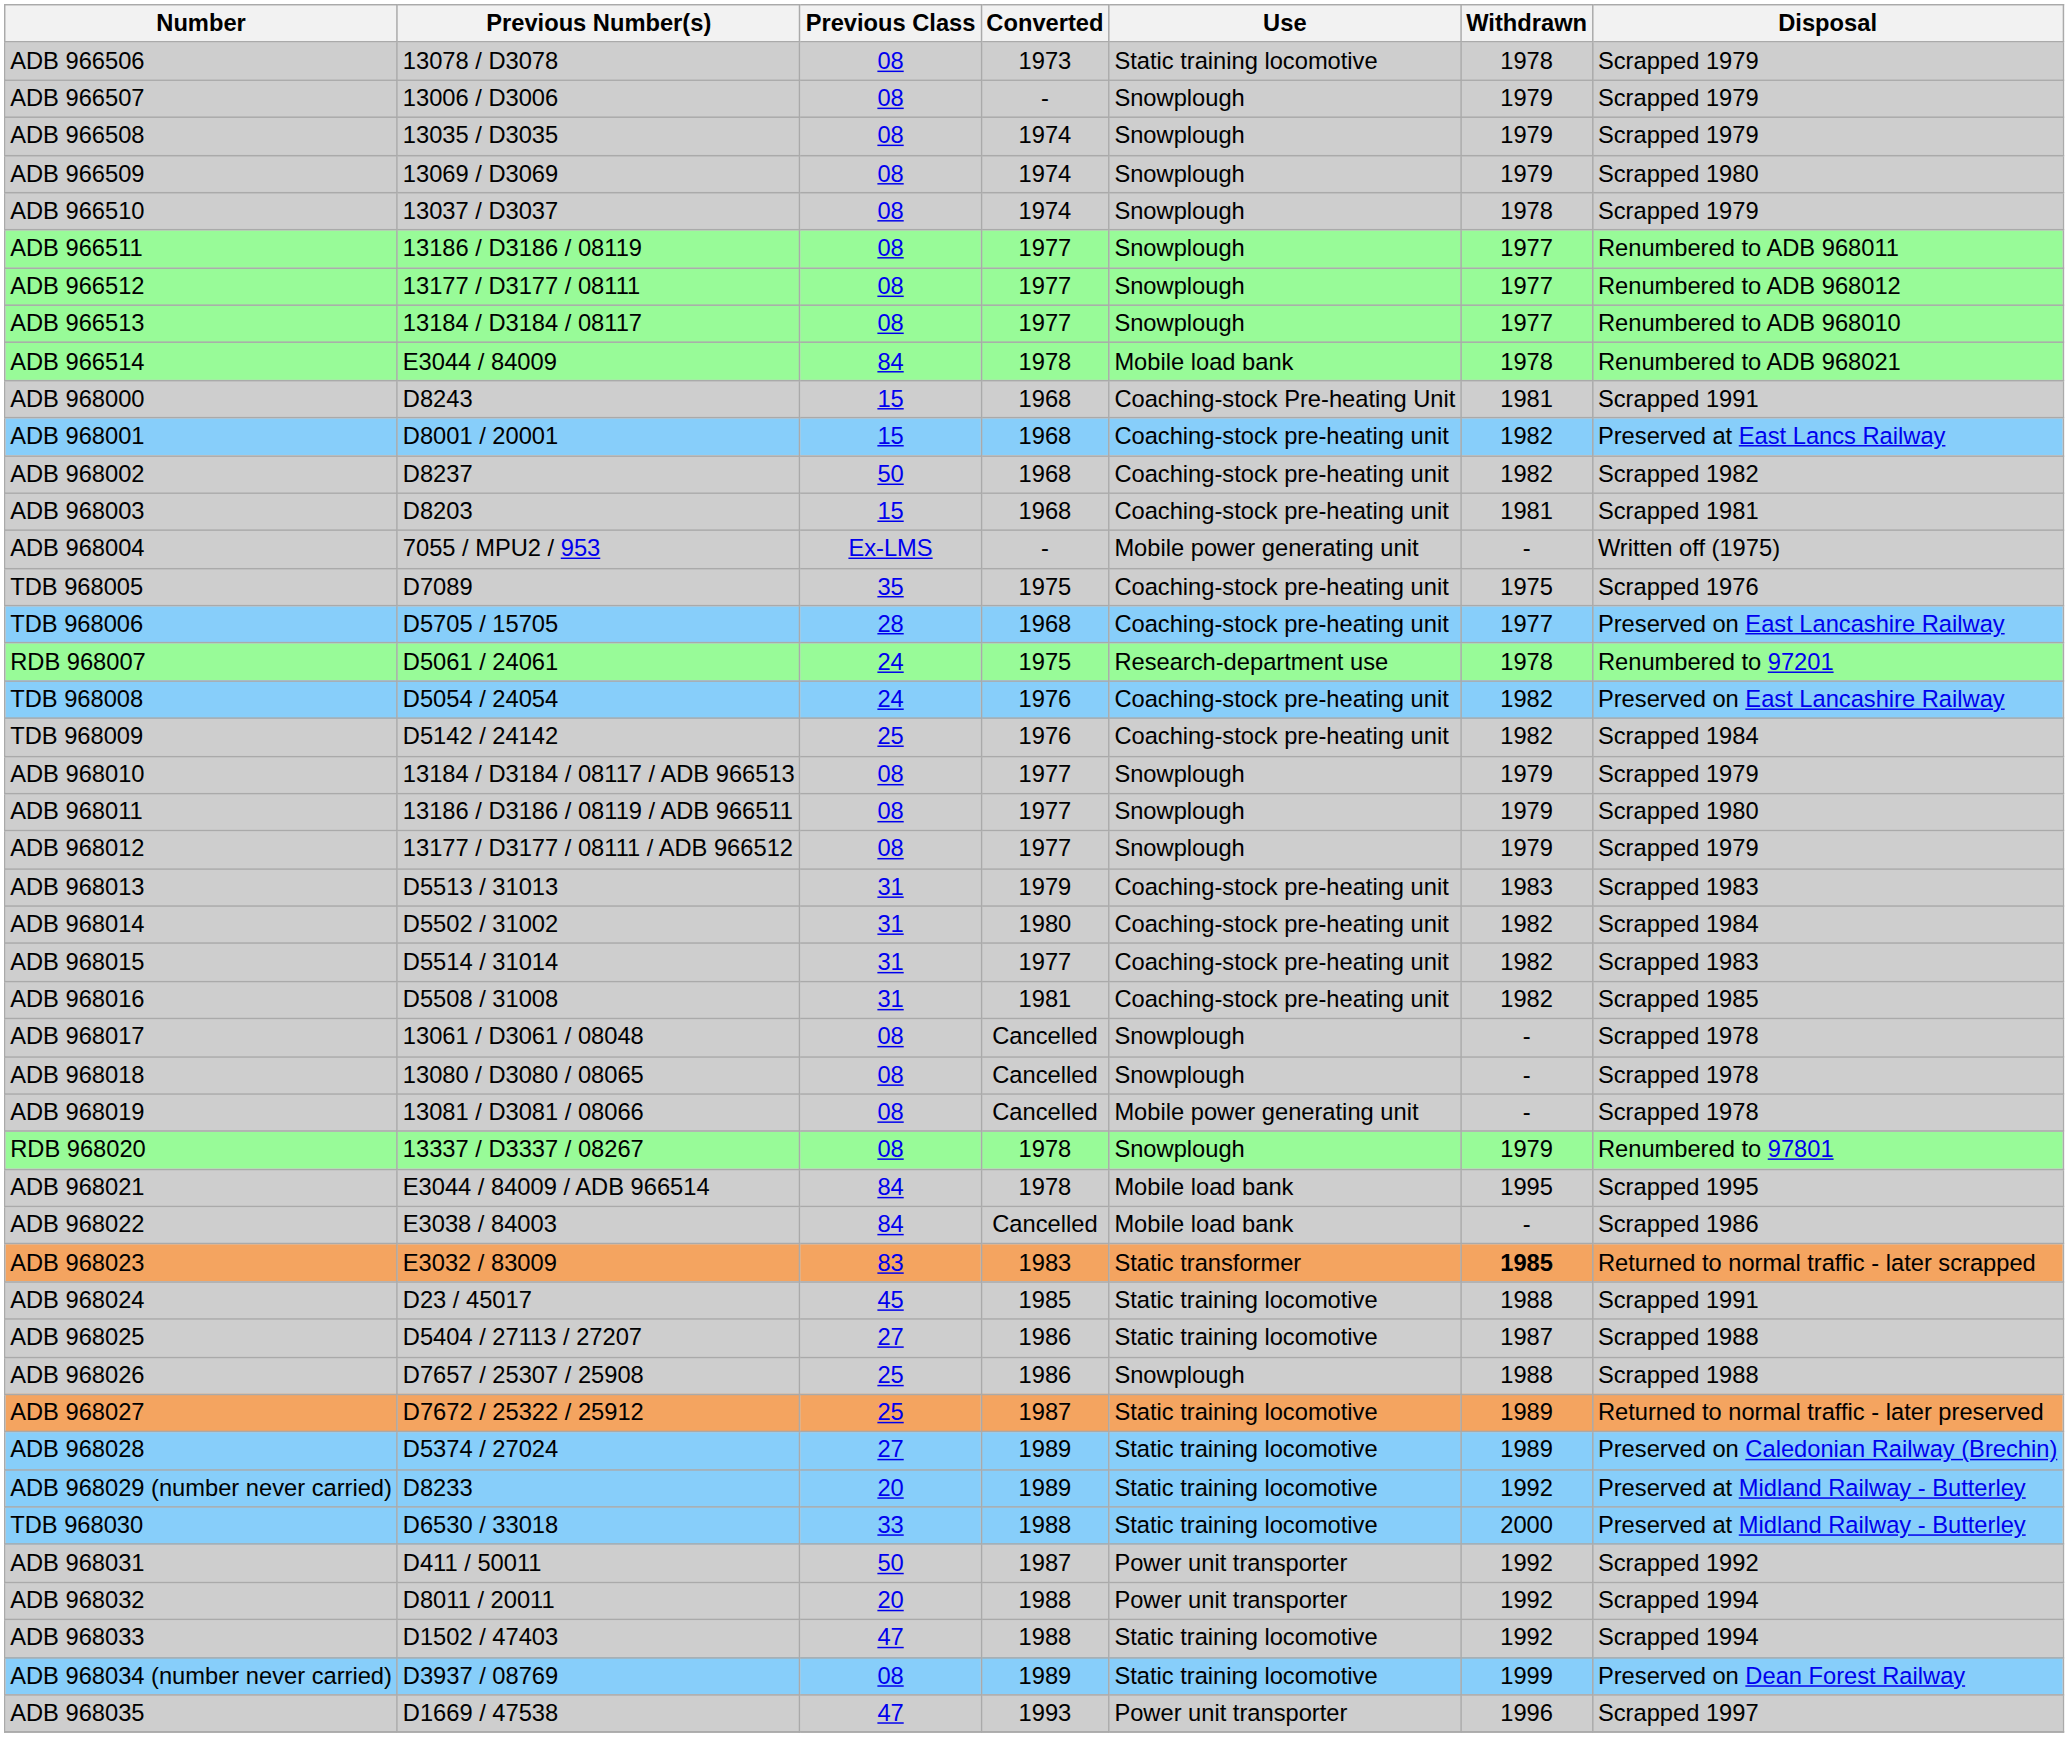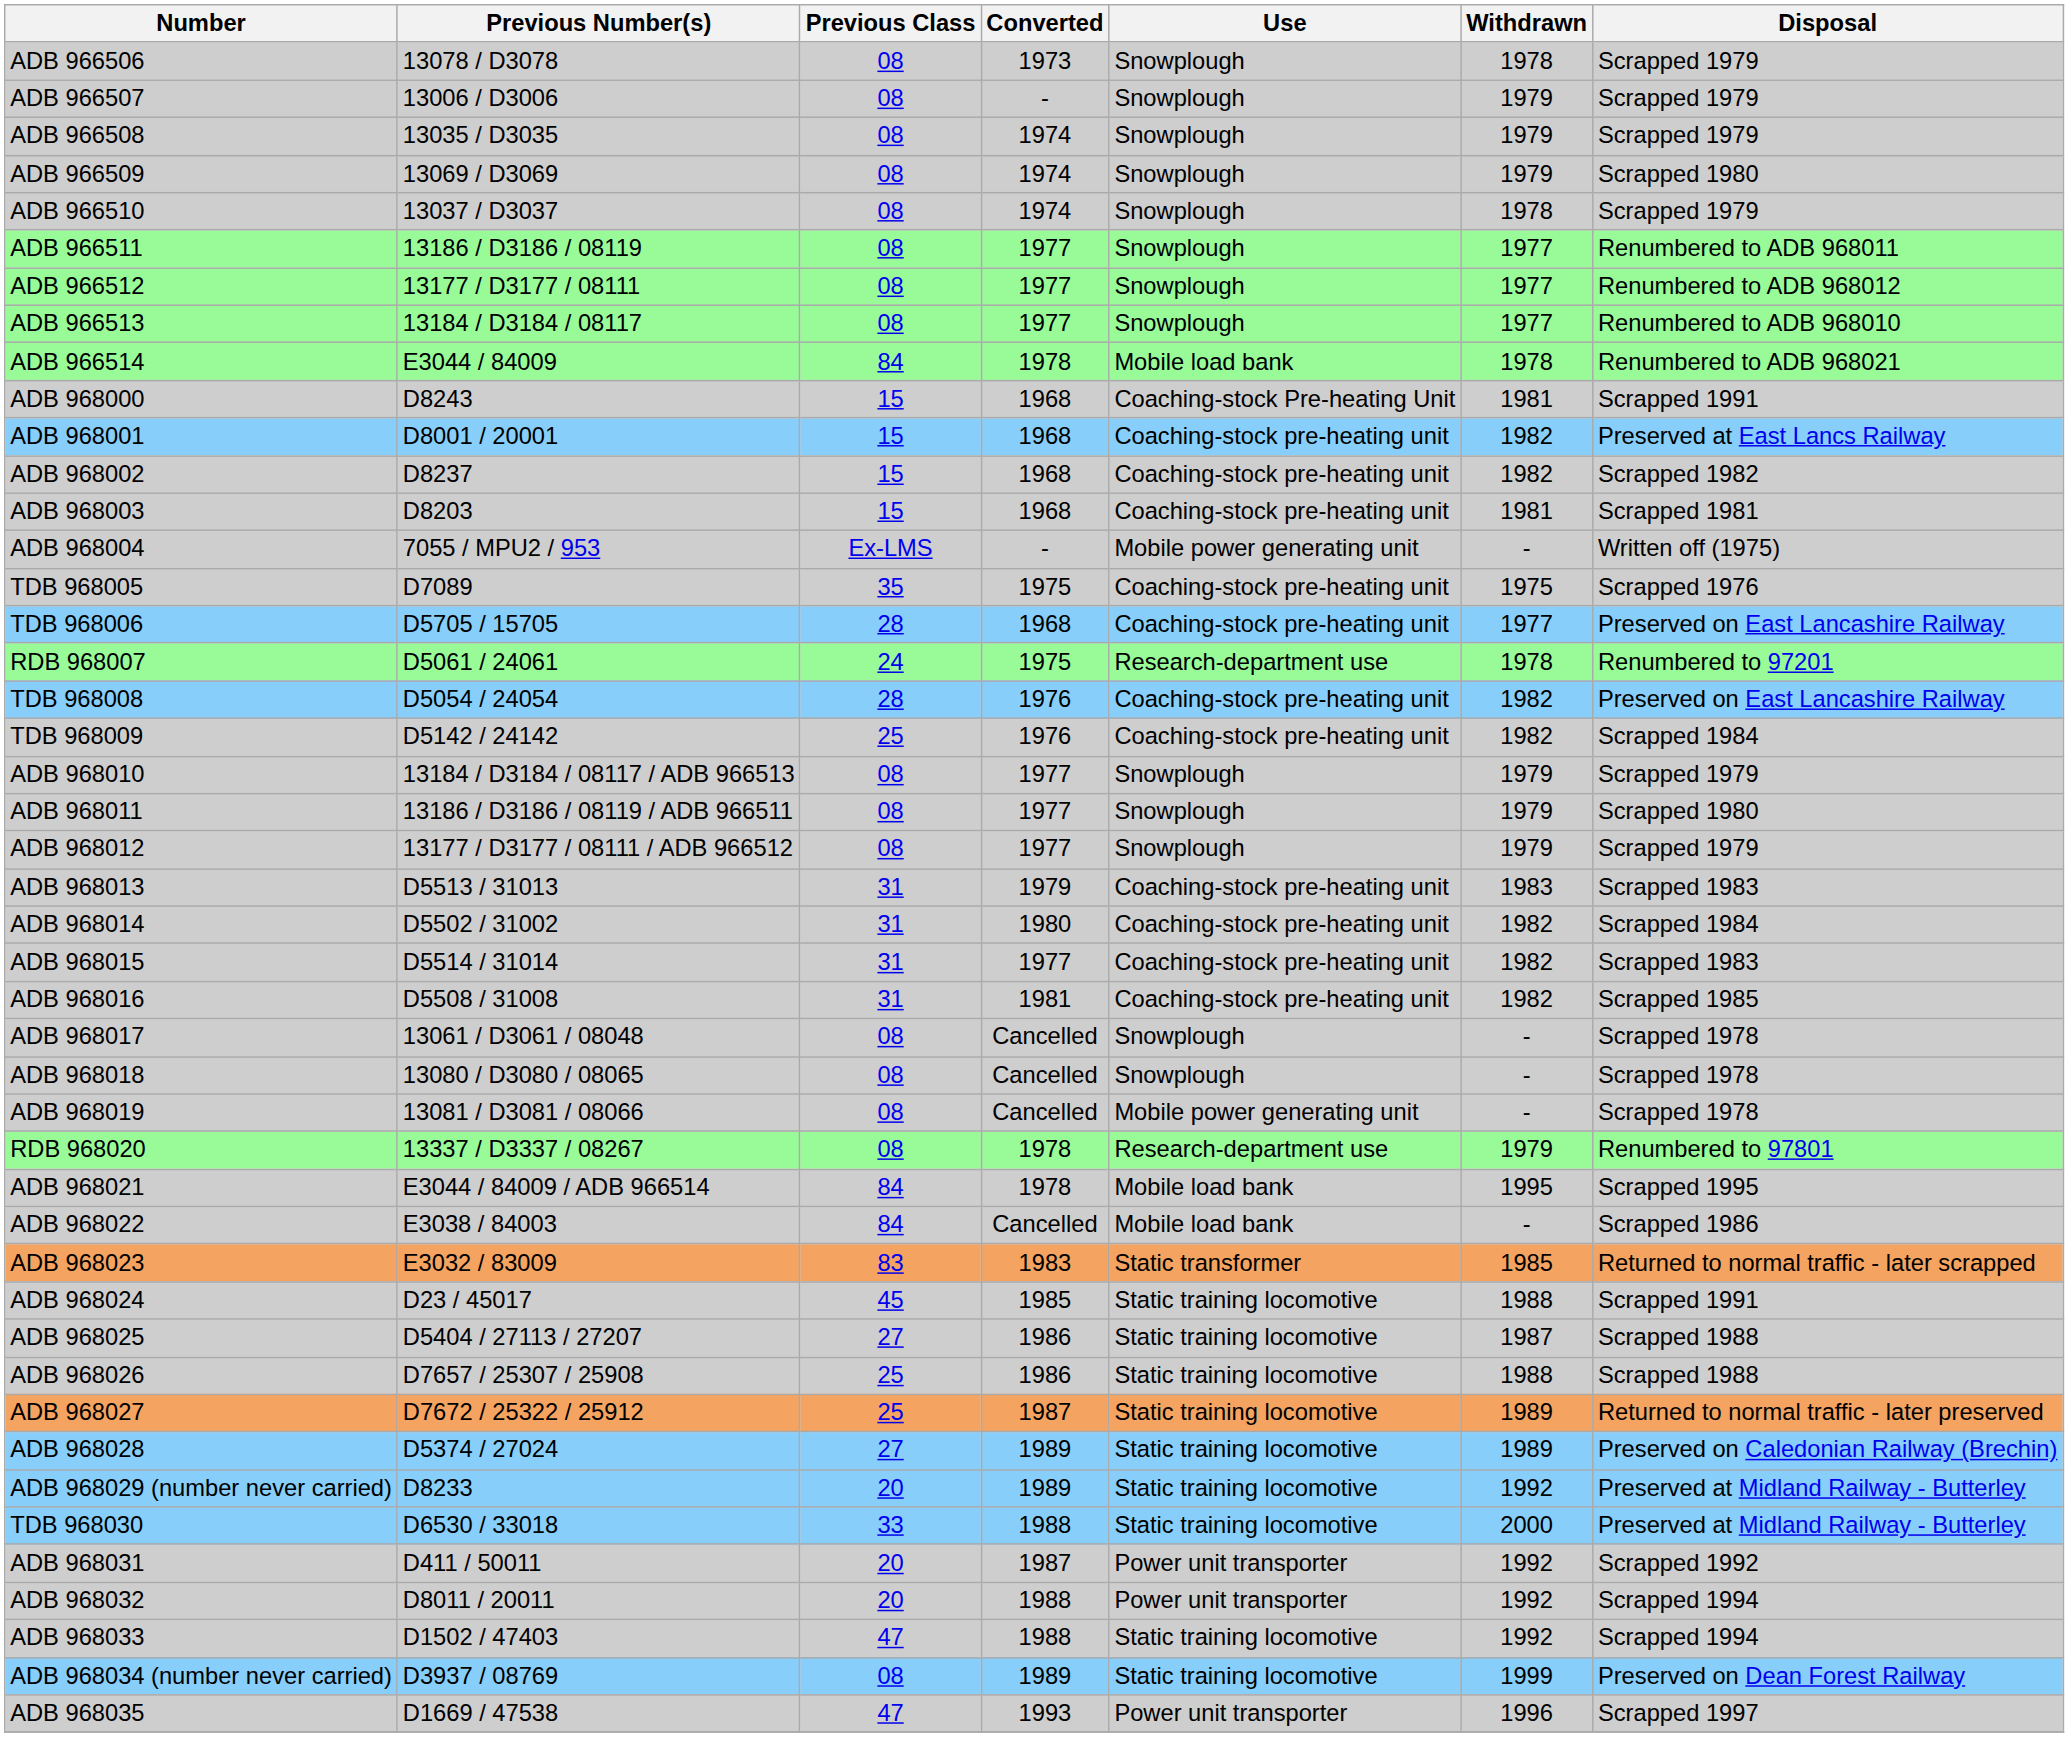ADB 966506 | Use: Static training locomotive -> Snowplough
ADB 968002 | Previous Class: 50 -> 15
TDB 968008 | Previous Class: 24 -> 28
RDB 968020 | Use: Snowplough -> Research-department use
ADB 968023 | Withdrawn: bold -> normal
ADB 968026 | Use: Snowplough -> Static training locomotive
ADB 968031 | Previous Class: 50 -> 20
